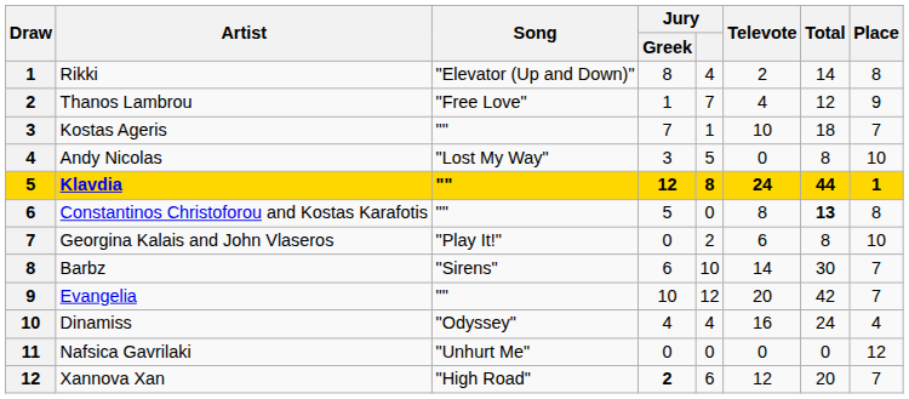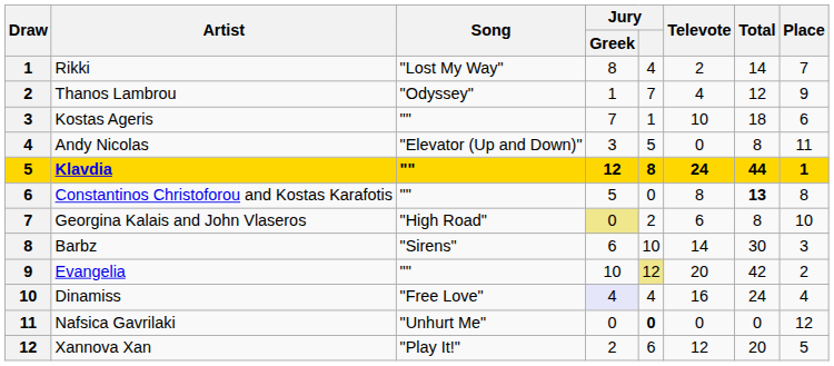Rikki | Song: "Elevator (Up and Down)" -> "Lost My Way"
Rikki | Place: 8 -> 7
Thanos Lambrou | Song: "Free Love" -> "Odyssey"
Kostas Ageris | Place: 7 -> 6
Andy Nicolas | Song: "Lost My Way" -> "Elevator (Up and Down)"
Andy Nicolas | Place: 10 -> 11
Georgina Kalais and John Vlaseros | Song: "Play It!" -> "High Road"
Georgina Kalais and John Vlaseros | Jury / Greek: no background -> khaki background
Barbz | Place: 7 -> 3
Evangelia | Jury: no background -> khaki background
Evangelia | Place: 7 -> 2
Dinamiss | Song: "Odyssey" -> "Free Love"
Dinamiss | Jury / Greek: no background -> lavender background
Nafsica Gavrilaki | Jury: normal -> bold
Xannova Xan | Song: "High Road" -> "Play It!"
Xannova Xan | Jury / Greek: bold -> normal
Xannova Xan | Place: 7 -> 5
